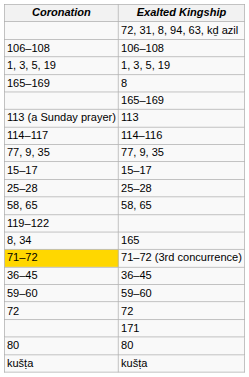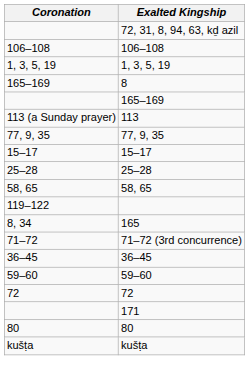- row: 114–117 | 114–116
71–72 (3rd concurrence) | Coronation: gold background -> no background
